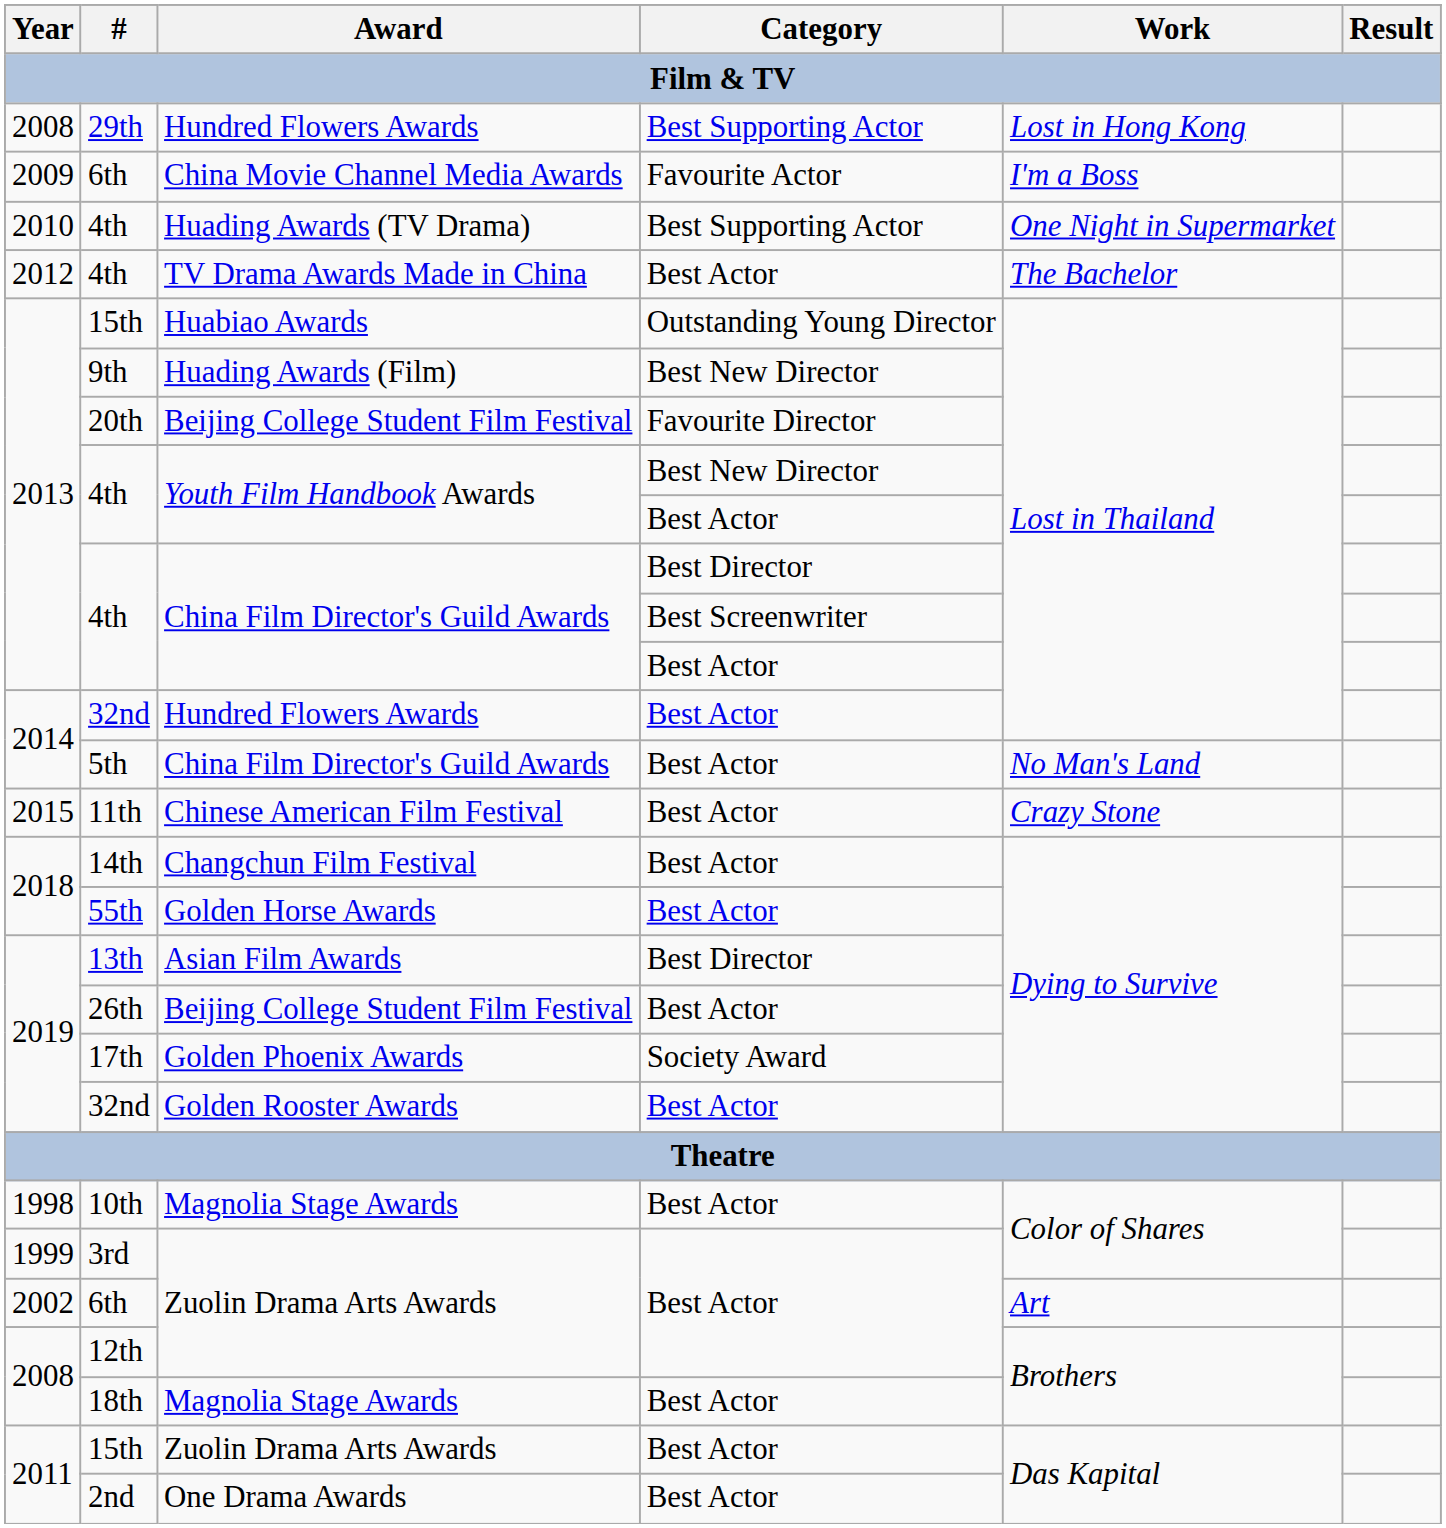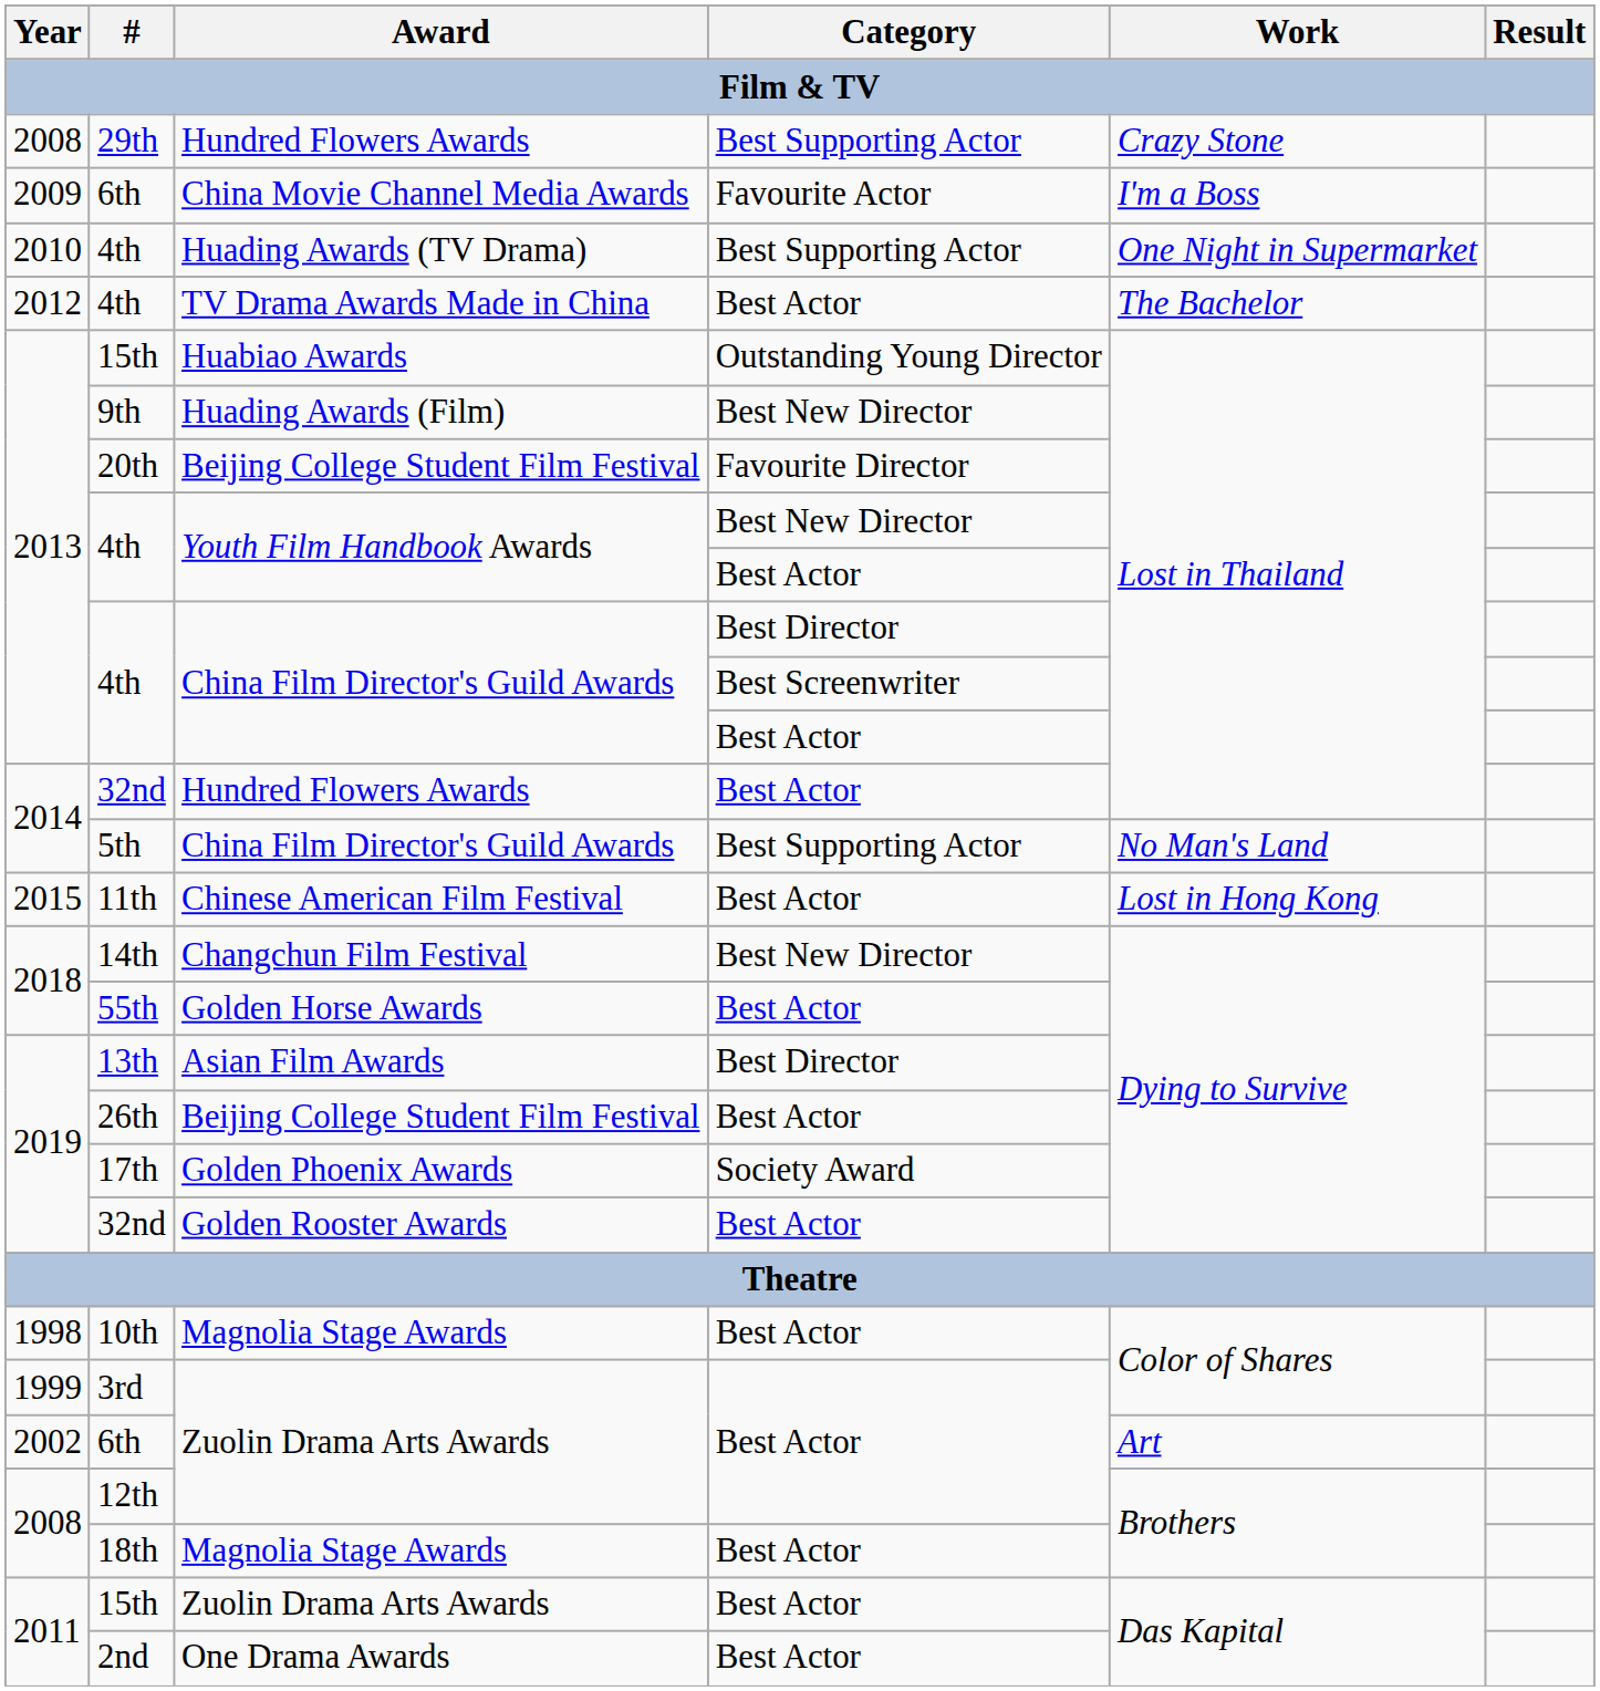29th | Work: Lost in Hong Kong -> Crazy Stone
5th | Category: Best Actor -> Best Supporting Actor
11th | Work: Crazy Stone -> Lost in Hong Kong
14th | Category: Best Actor -> Best New Director
